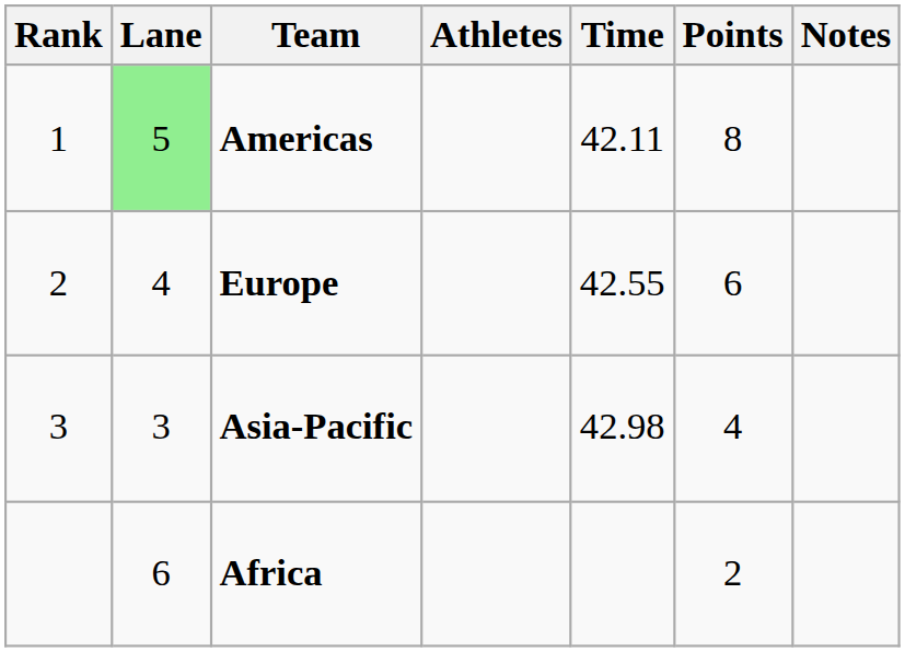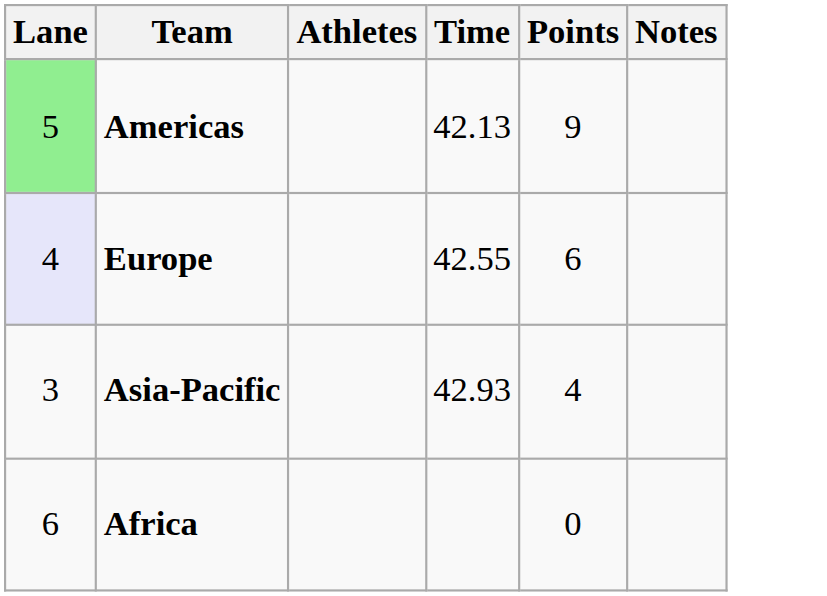- column: Rank | 1 | 2 | 3
Americas | Time: 42.11 -> 42.13
Americas | Points: 8 -> 9
Europe | Lane: no background -> lavender background
Asia-Pacific | Time: 42.98 -> 42.93
Africa | Points: 2 -> 0
